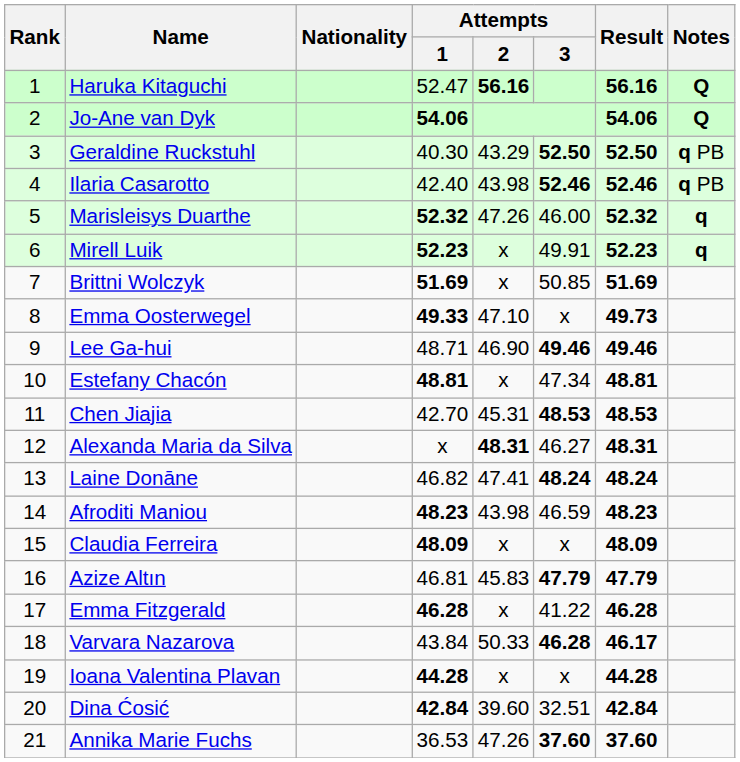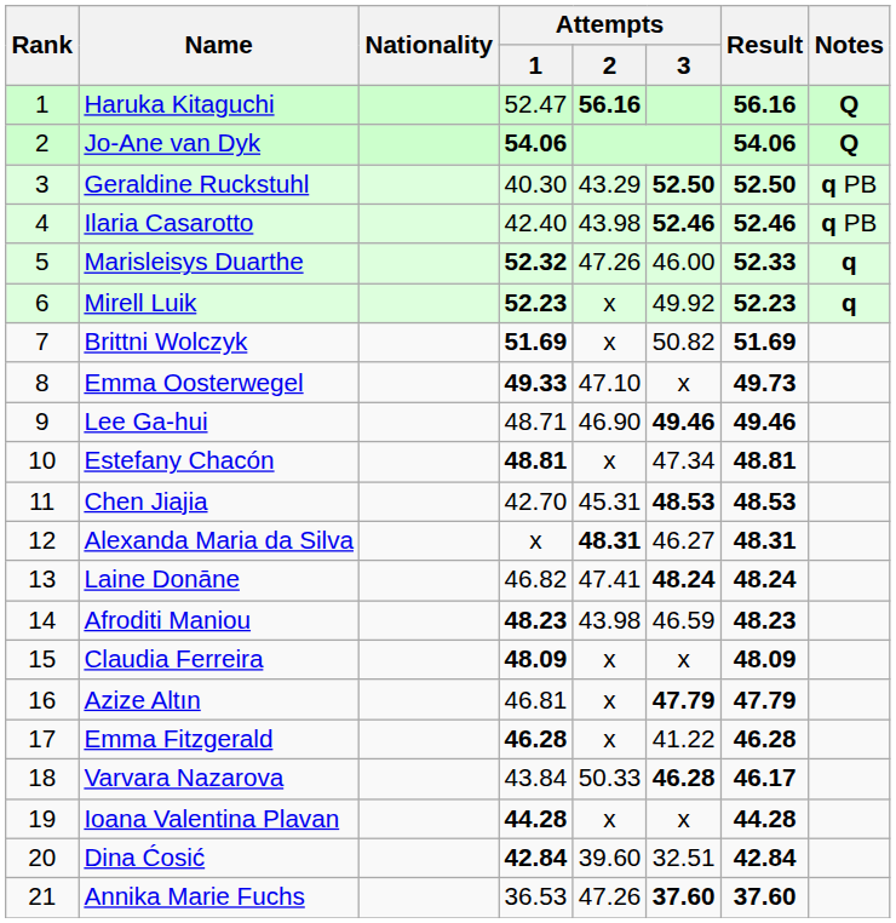Marisleisys Duarthe | Result: 52.32 -> 52.33
Mirell Luik | Attempts / 3: 49.91 -> 49.92
Brittni Wolczyk | Attempts / 3: 50.85 -> 50.82
Azize Altın | Attempts / 2: 45.83 -> x
